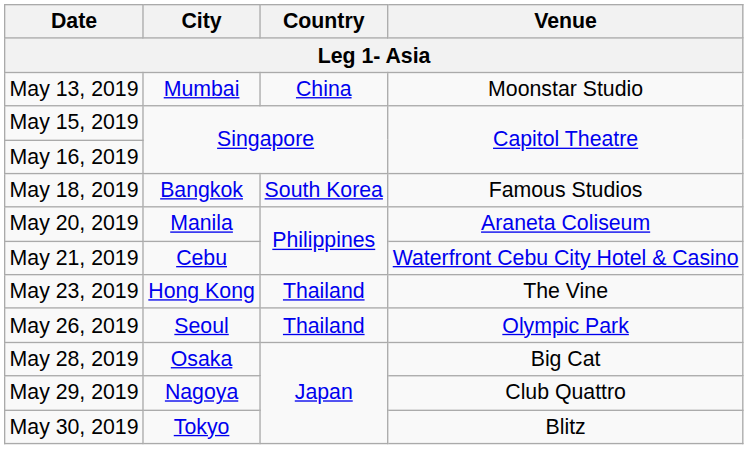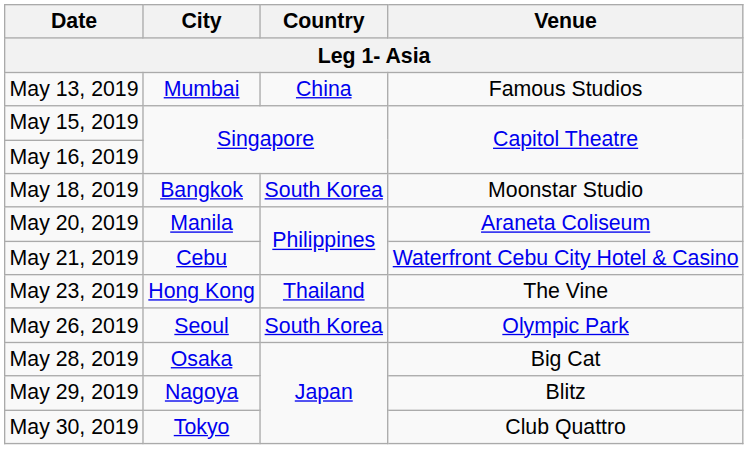May 13, 2019 | Venue: Moonstar Studio -> Famous Studios
May 18, 2019 | Venue: Famous Studios -> Moonstar Studio
May 26, 2019 | Country: Thailand -> South Korea
May 29, 2019 | Venue: Club Quattro -> Blitz
May 30, 2019 | Venue: Blitz -> Club Quattro
